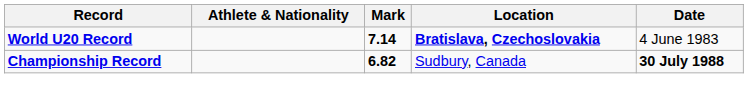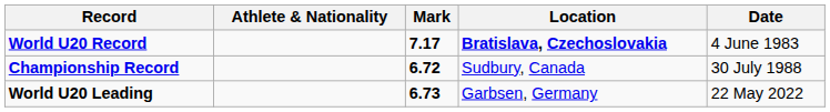World U20 Record | Mark: 7.14 -> 7.17
Championship Record | Mark: 6.82 -> 6.72
Championship Record | Date: bold -> normal
+ row: World U20 Leading | 6.73 | Garbsen, Germany | 22 May 2022
